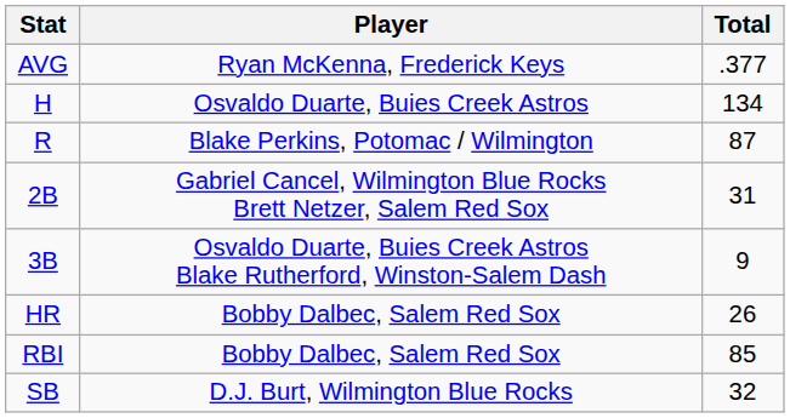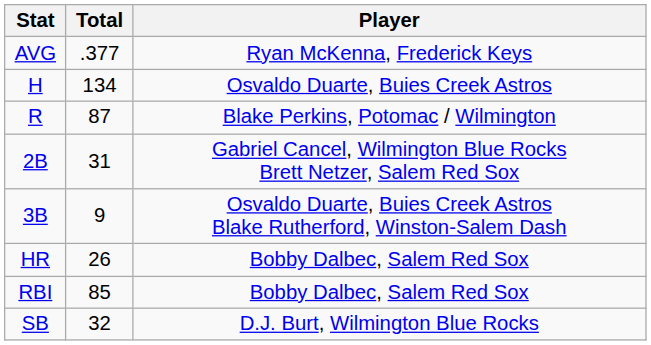columns swapped: Player <-> Total
